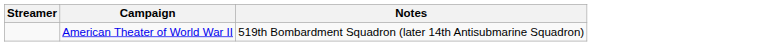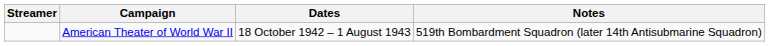+ column: Dates | 18 October 1942 – 1 August 1943
